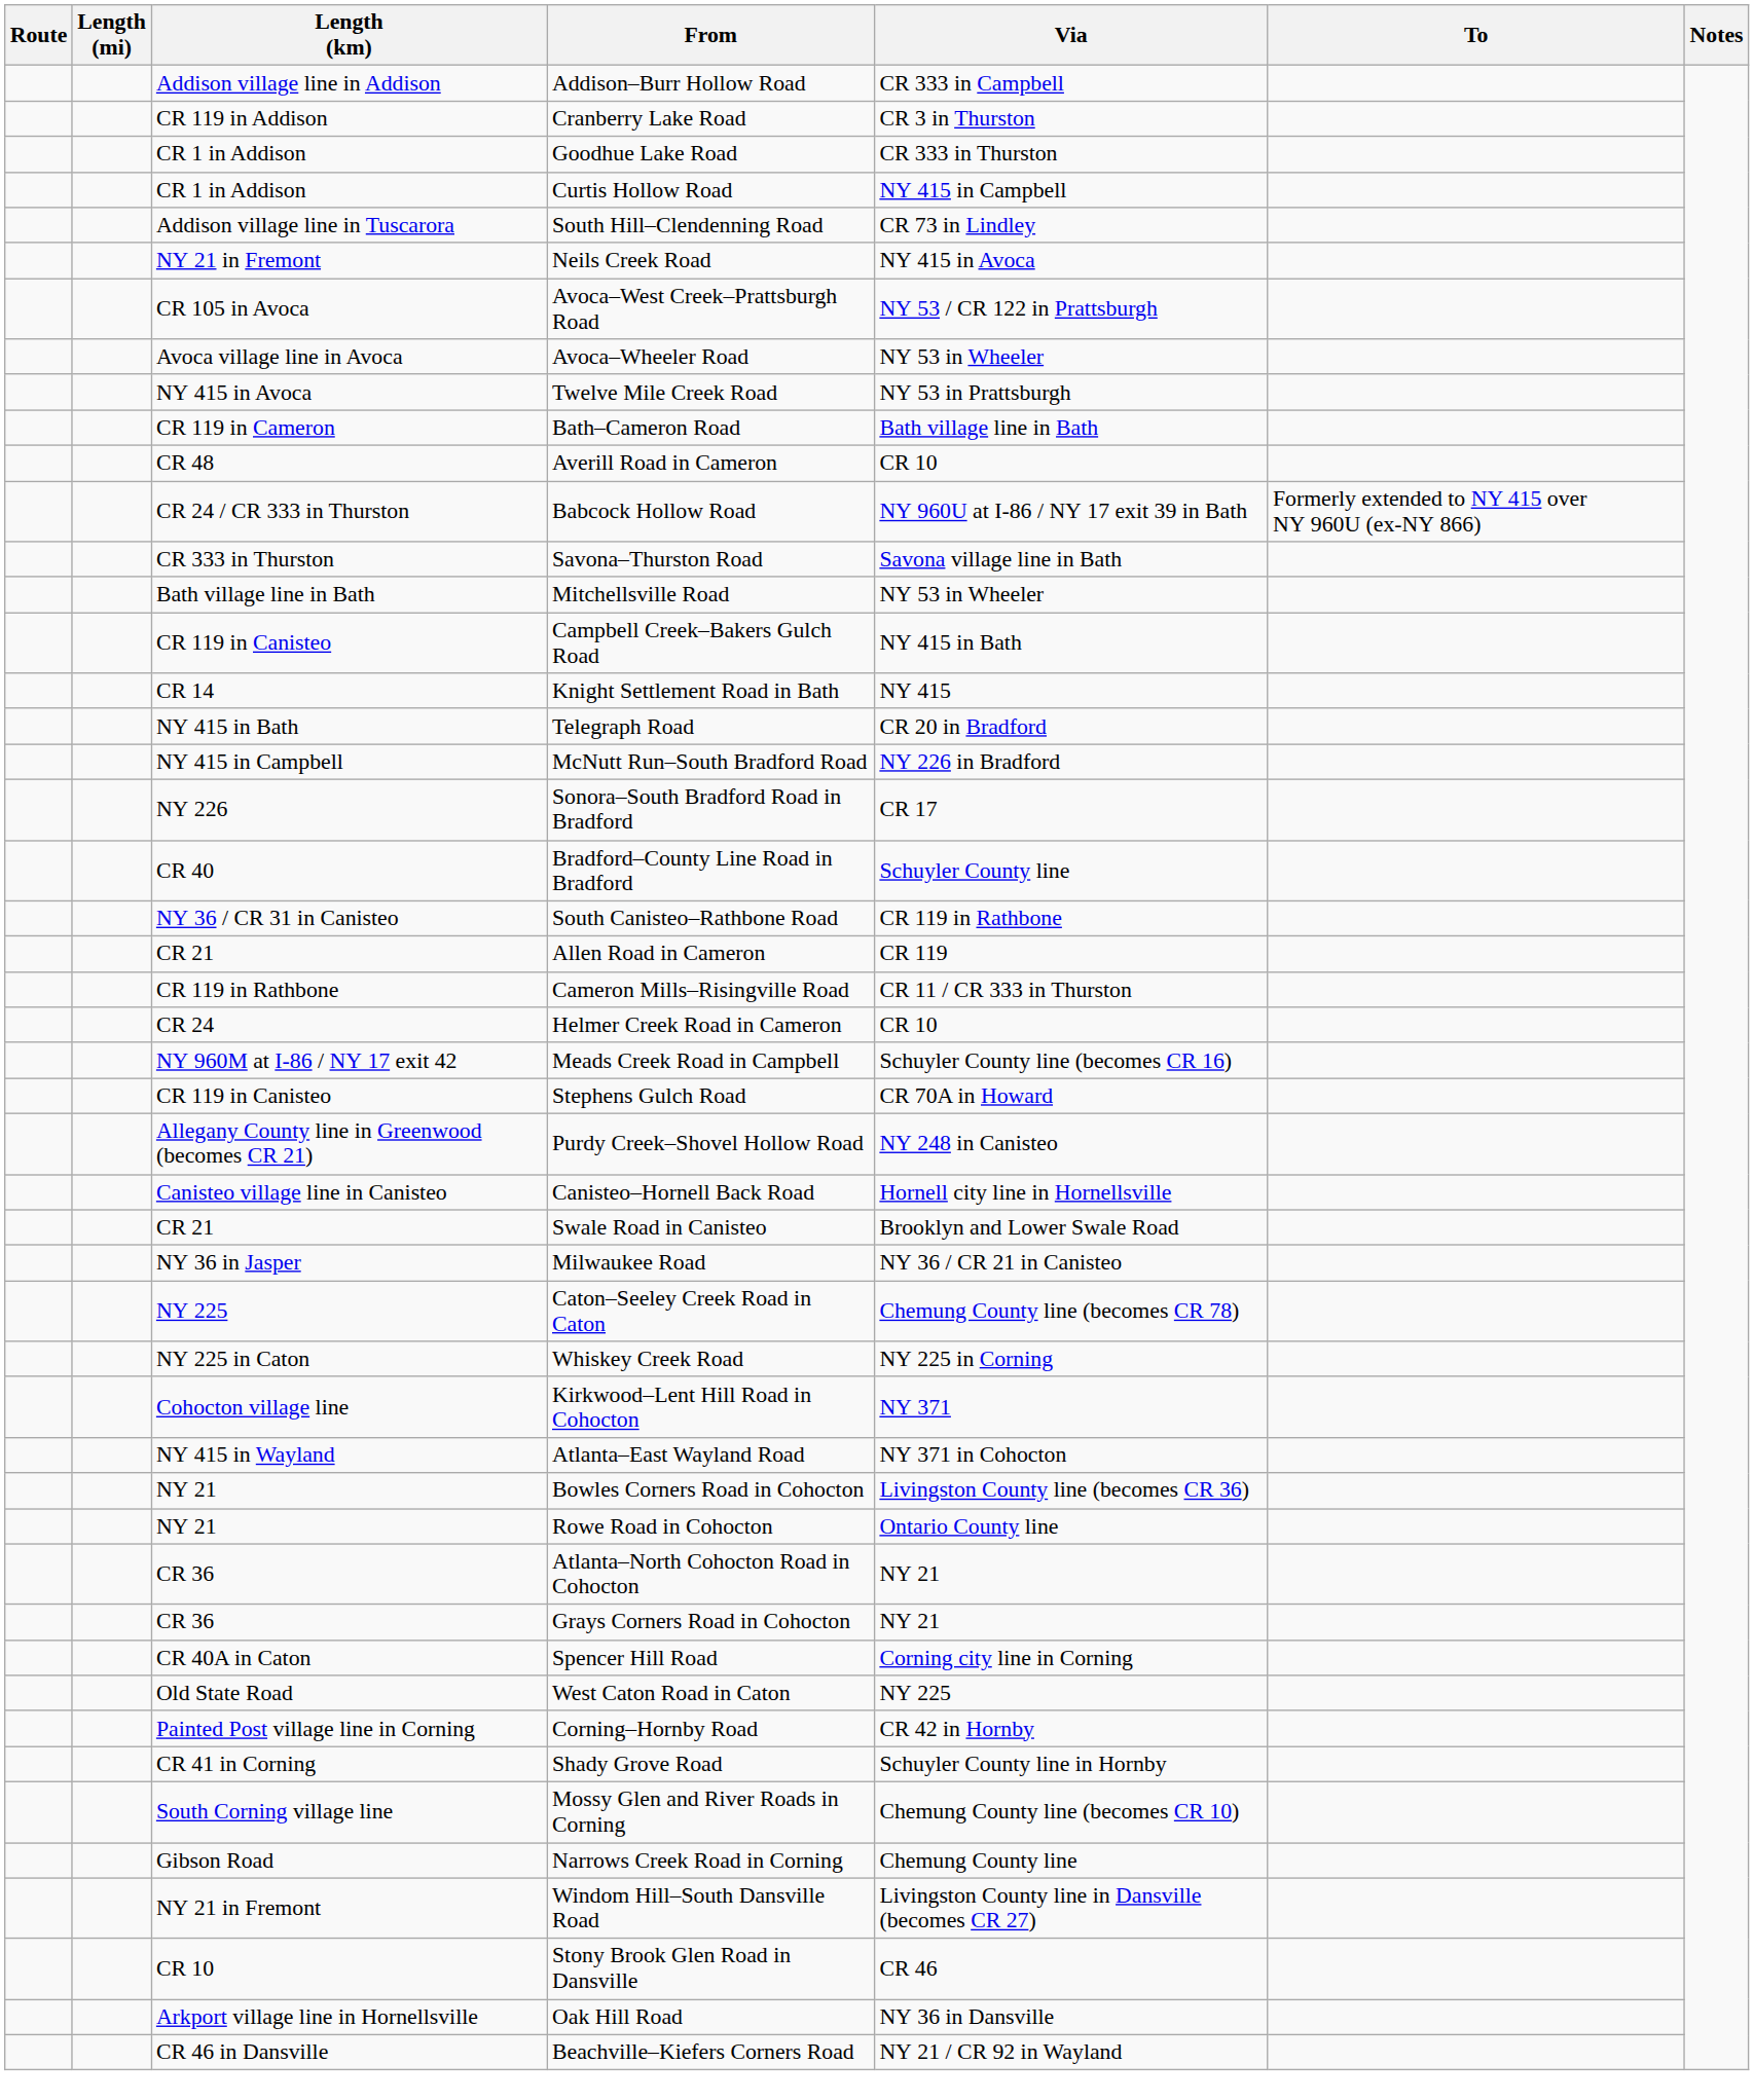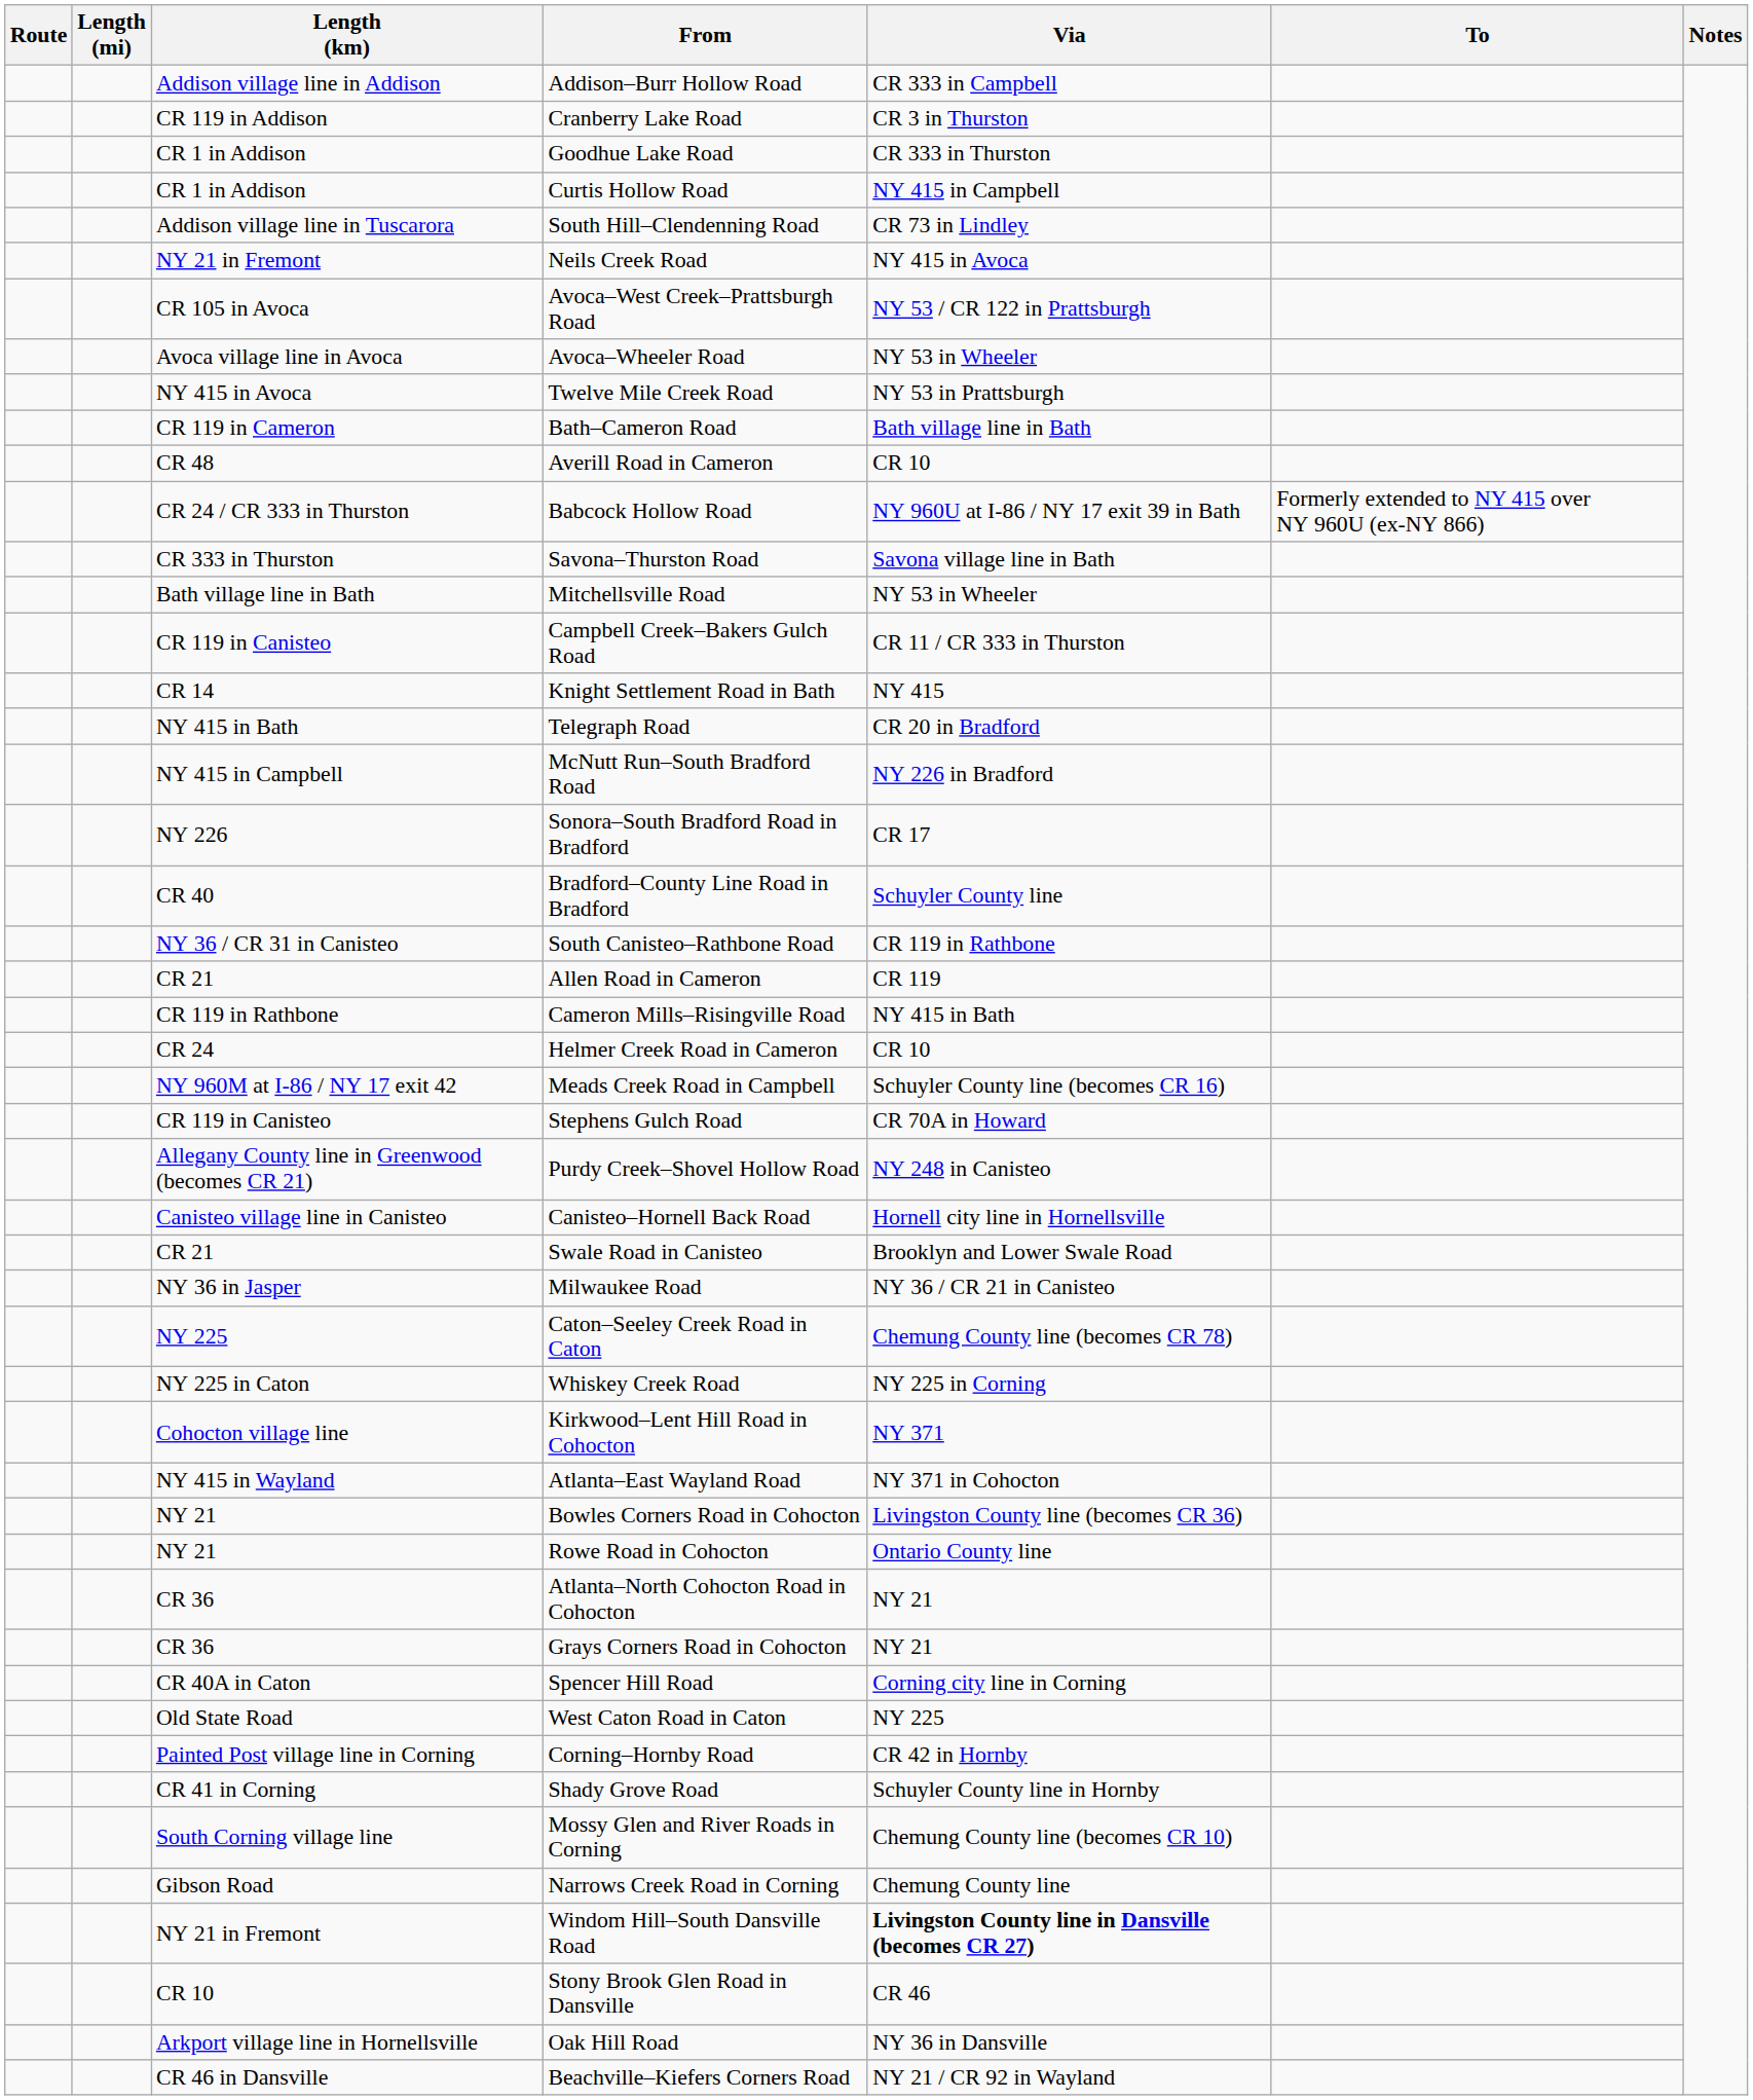Campbell Creek–Bakers Gulch Road | Via: NY 415 in Bath -> CR 11 / CR 333 in Thurston
Cameron Mills–Risingville Road | Via: CR 11 / CR 333 in Thurston -> NY 415 in Bath
Windom Hill–South Dansville Road | Via: normal -> bold
